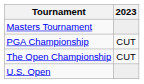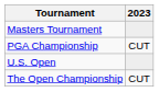rows swapped: U.S. Open <-> The Open Championship
